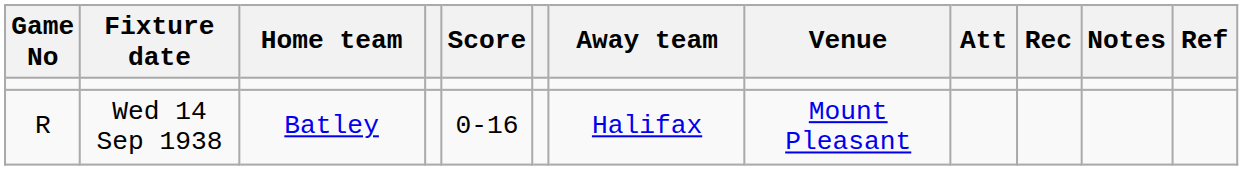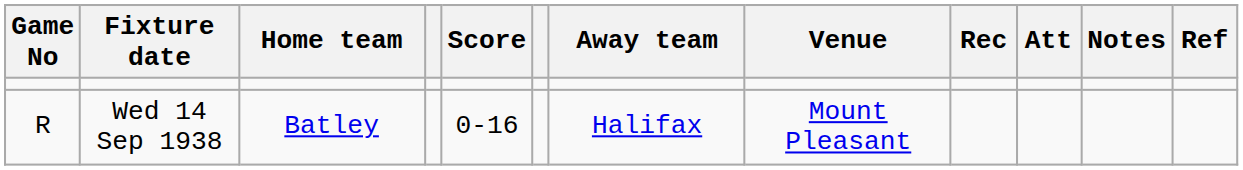columns swapped: Att <-> Rec
